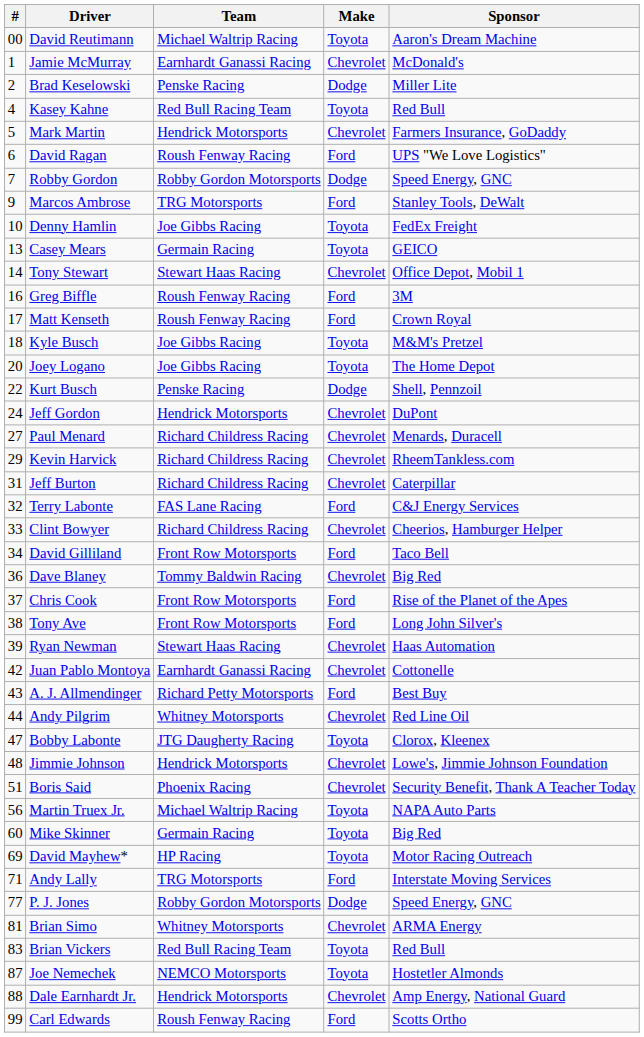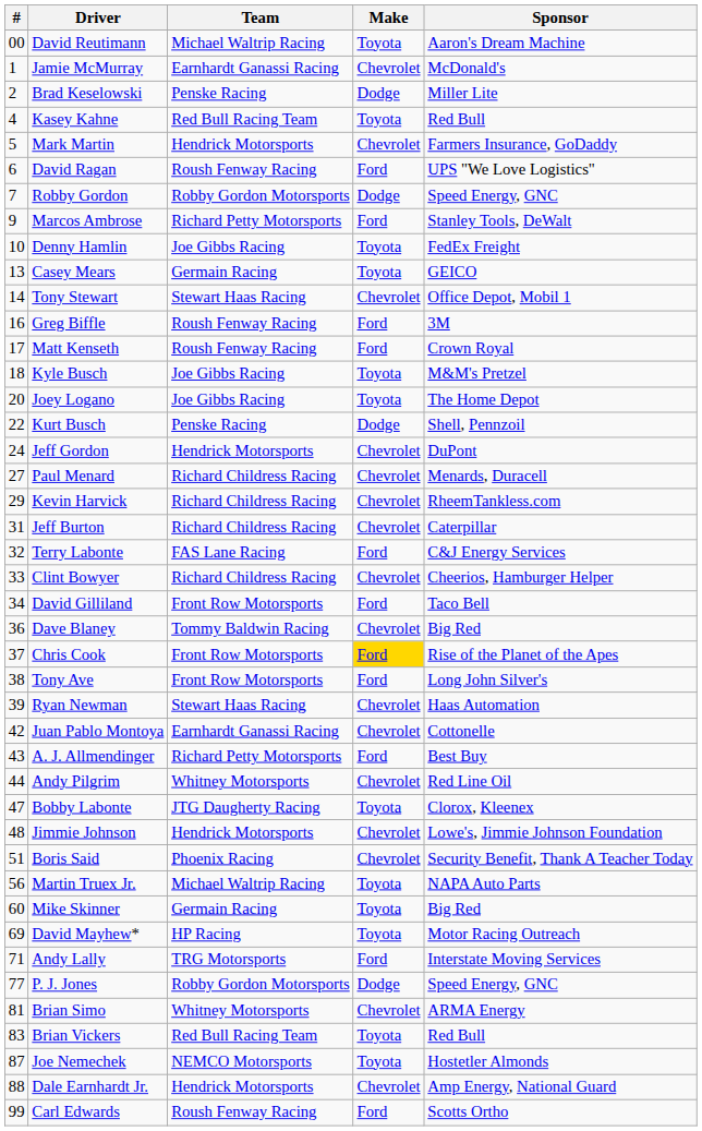Marcos Ambrose | Team: TRG Motorsports -> Richard Petty Motorsports
Chris Cook | Make: no background -> gold background
